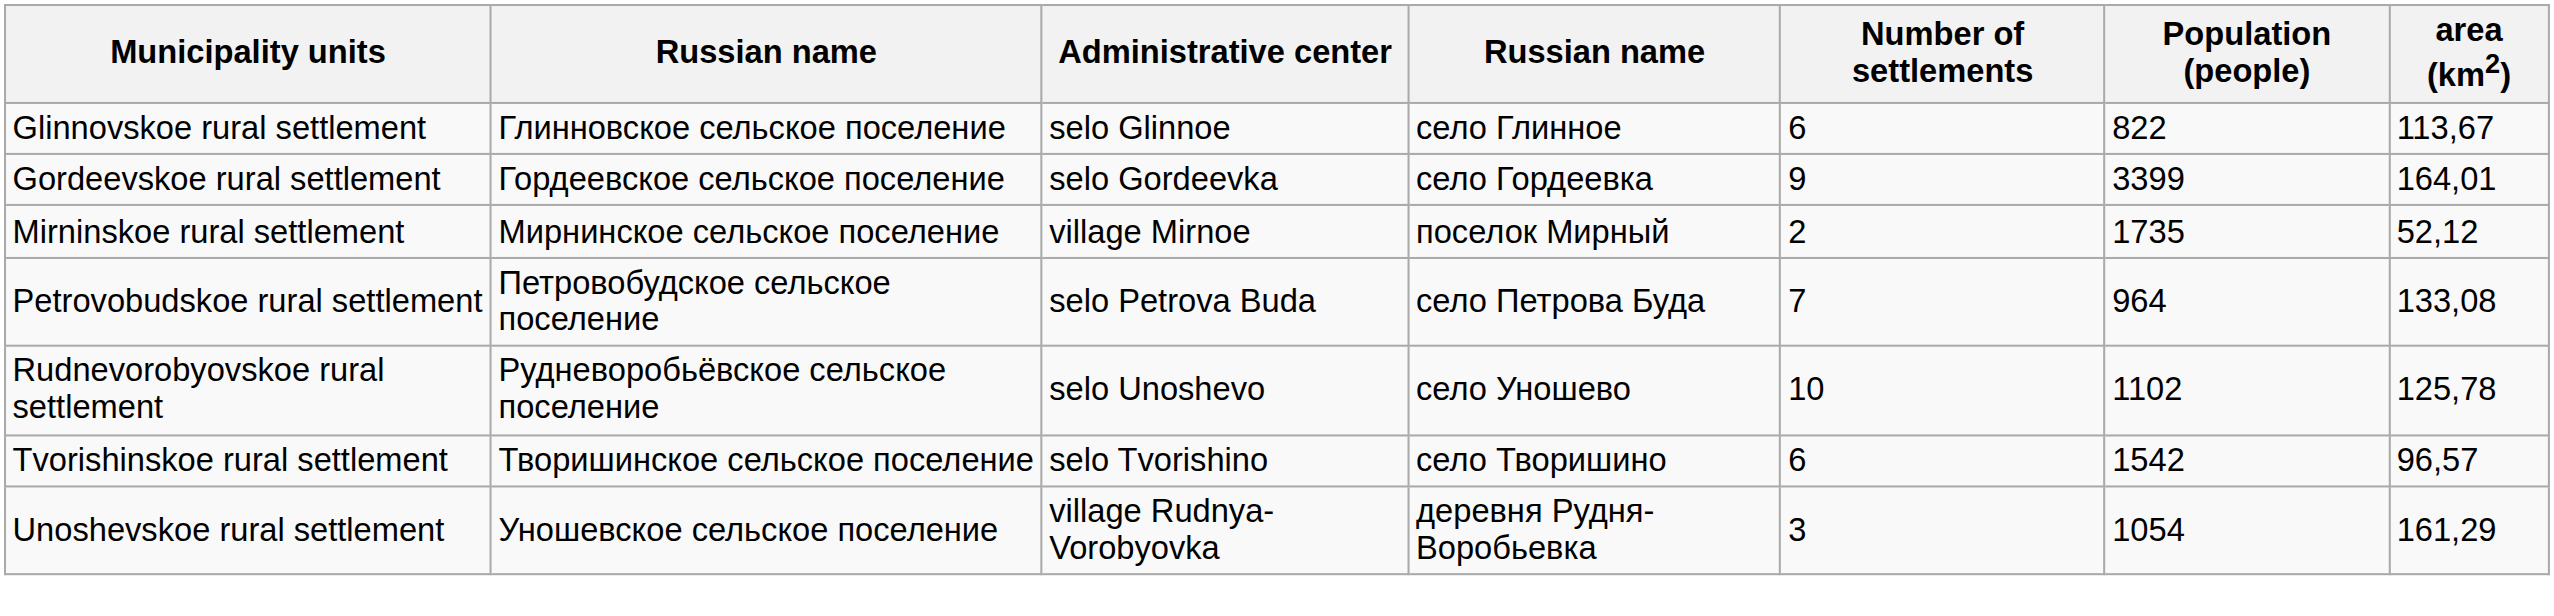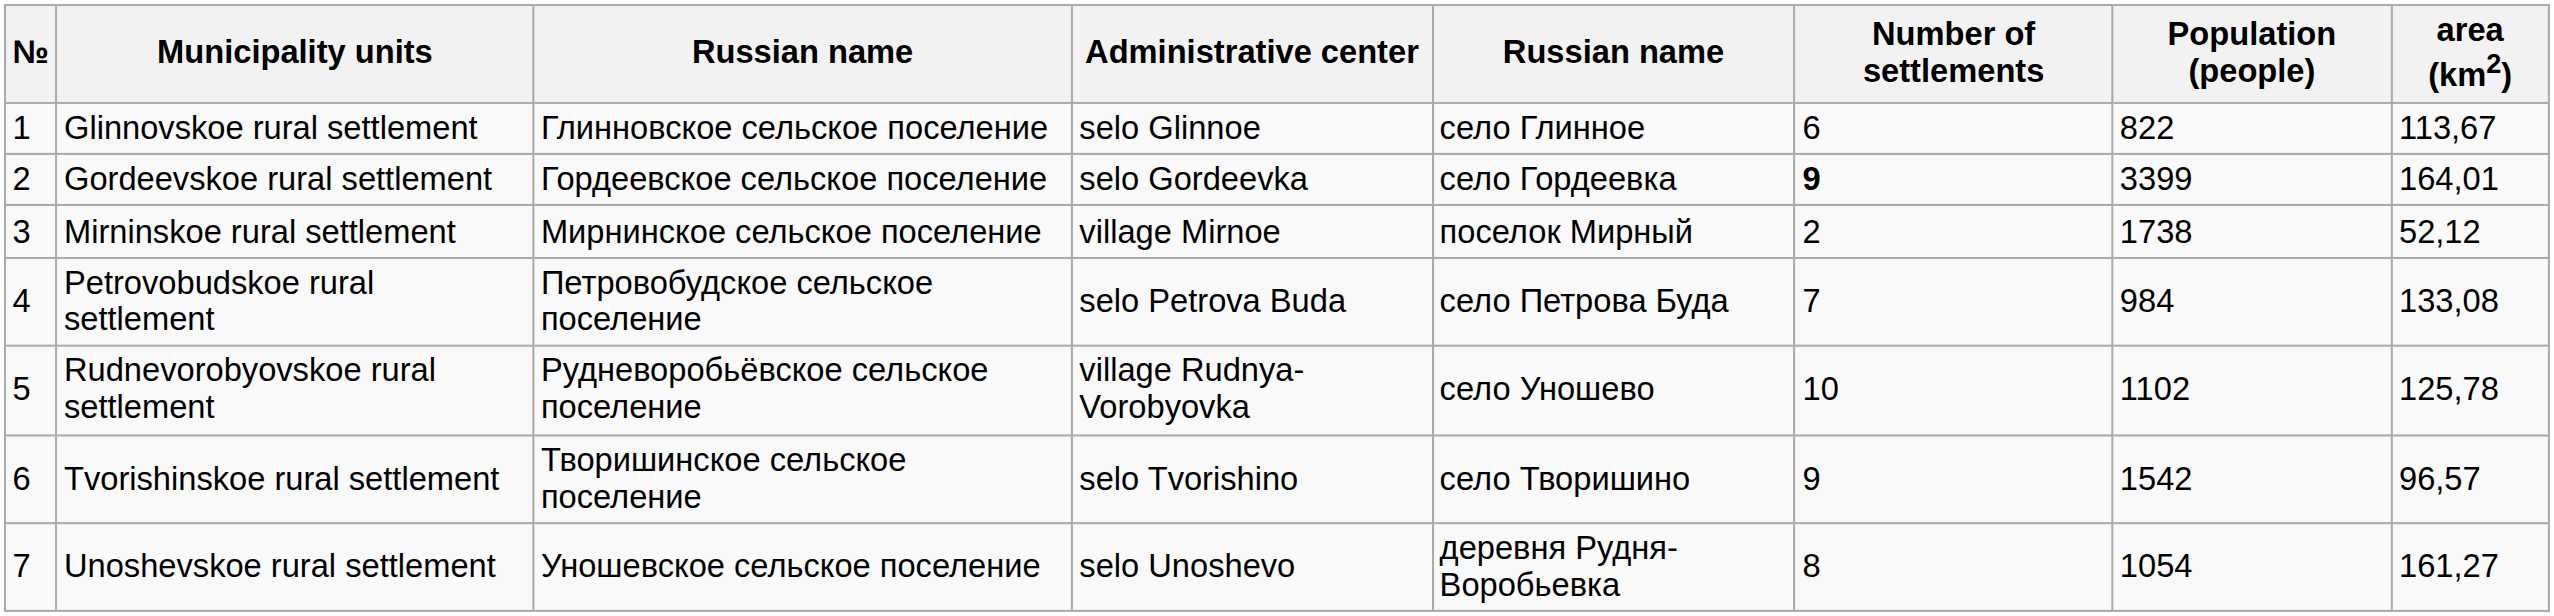+ column: № | 1 | 2 | 3 | 4 | 5 | 6 | 7
Gordeevskoe rural settlement | Number of settlements: normal -> bold
Mirninskoe rural settlement | Population (people): 1735 -> 1738
Petrovobudskoe rural settlement | Population (people): 964 -> 984
Rudnevorobyovskoe rural settlement | Administrative center: selo Unoshevo -> village Rudnya-Vorobyovka
Tvorishinskoe rural settlement | Number of settlements: 6 -> 9
Unoshevskoe rural settlement | Administrative center: village Rudnya-Vorobyovka -> selo Unoshevo
Unoshevskoe rural settlement | Number of settlements: 3 -> 8
Unoshevskoe rural settlement | area (km2): 161,29 -> 161,27
